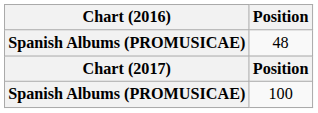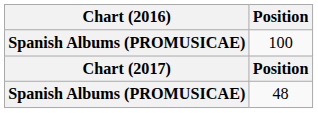rows swapped: 48 <-> 100
